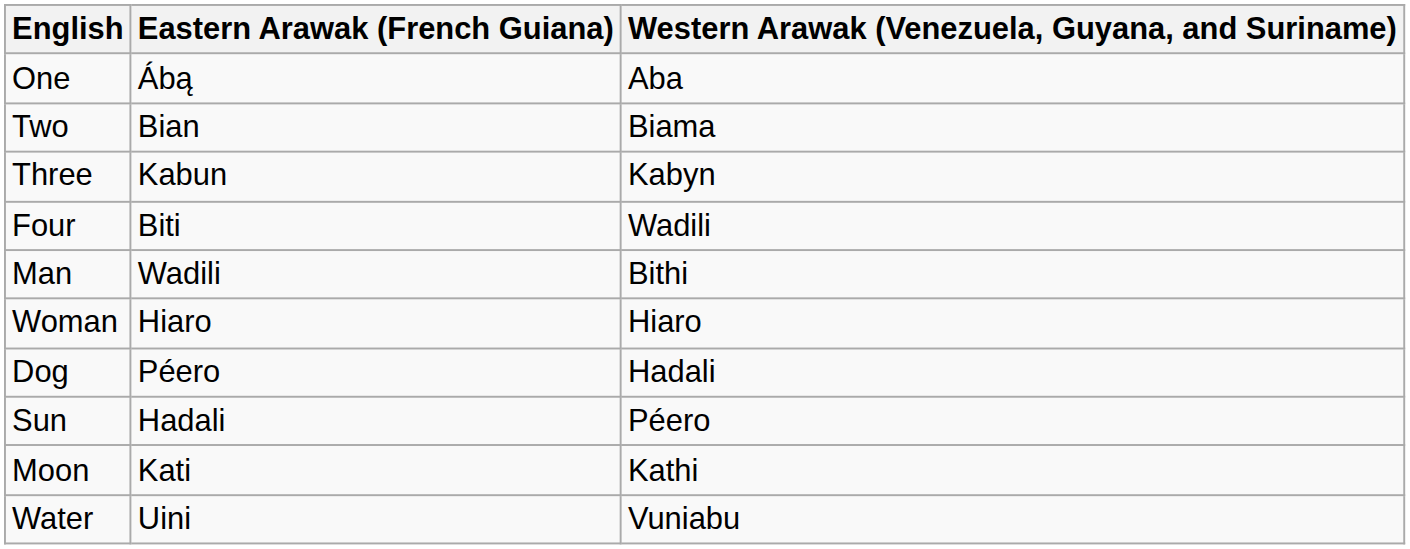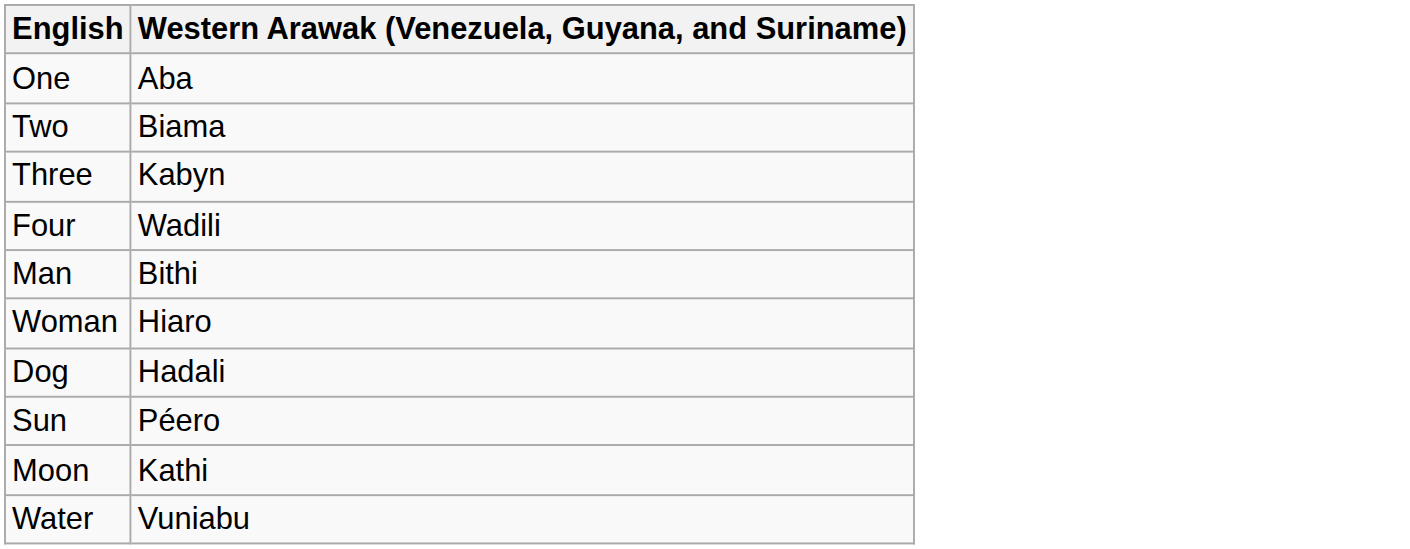- column: Eastern Arawak (French Guiana) | Ábą | Bian | Kabun | Biti | Wadili | Hiaro | Péero | Hadali | Kati | Uini
